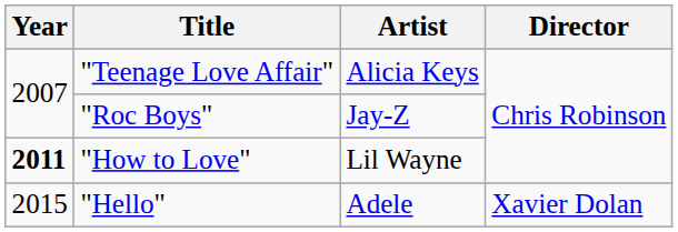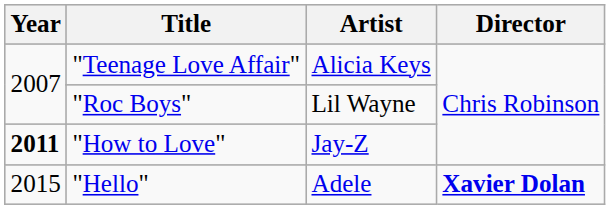"Roc Boys" | Artist: Jay-Z -> Lil Wayne
"How to Love" | Artist: Lil Wayne -> Jay-Z
"Hello" | Director: normal -> bold
